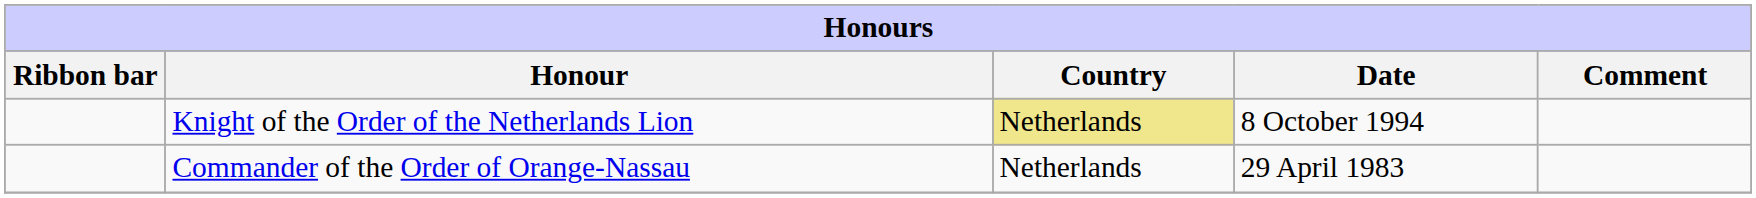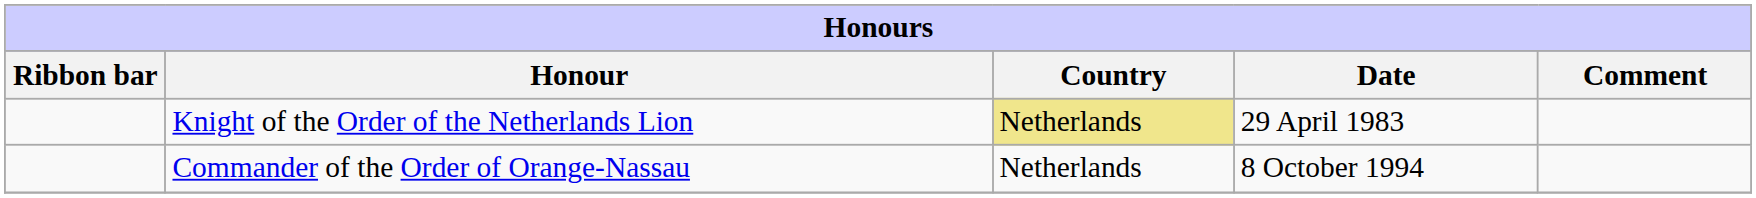Knight of the Order of the Netherlands Lion | Date: 8 October 1994 -> 29 April 1983
Commander of the Order of Orange-Nassau | Date: 29 April 1983 -> 8 October 1994
